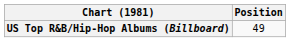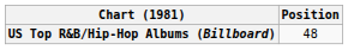US Top R&B/Hip-Hop Albums (Billboard) | Position: 49 -> 48
